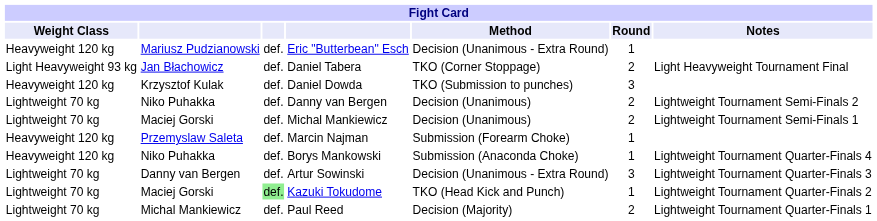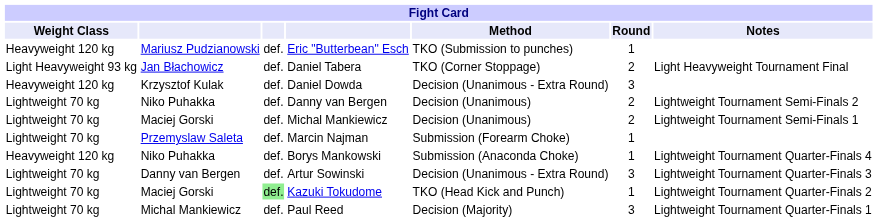Eric "Butterbean" Esch | Method: Decision (Unanimous - Extra Round) -> TKO (Submission to punches)
Daniel Dowda | Method: TKO (Submission to punches) -> Decision (Unanimous - Extra Round)
Marcin Najman | Weight Class: Heavyweight 120 kg -> Lightweight 70 kg
Paul Reed | Round: 2 -> 3
